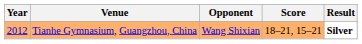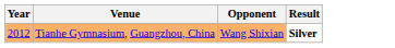- column: Score | 18–21, 15–21
